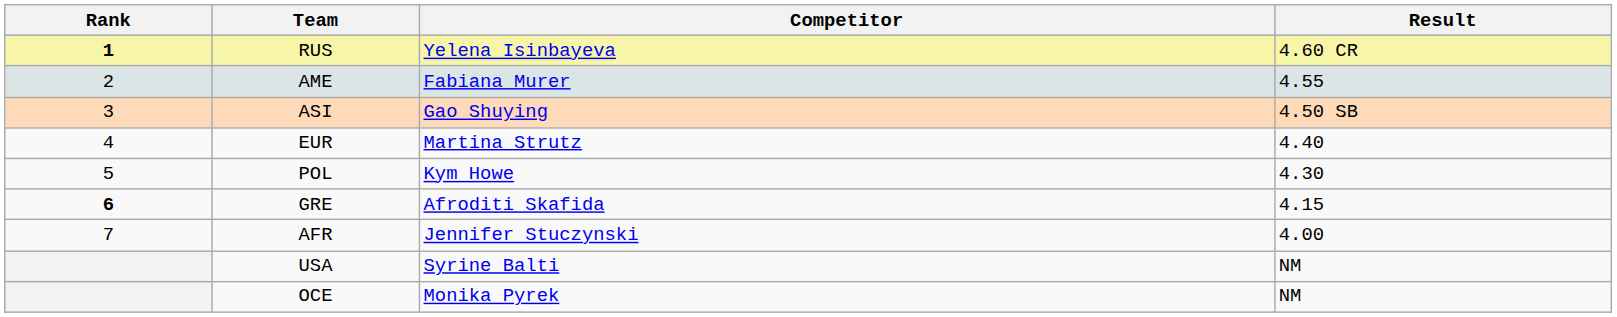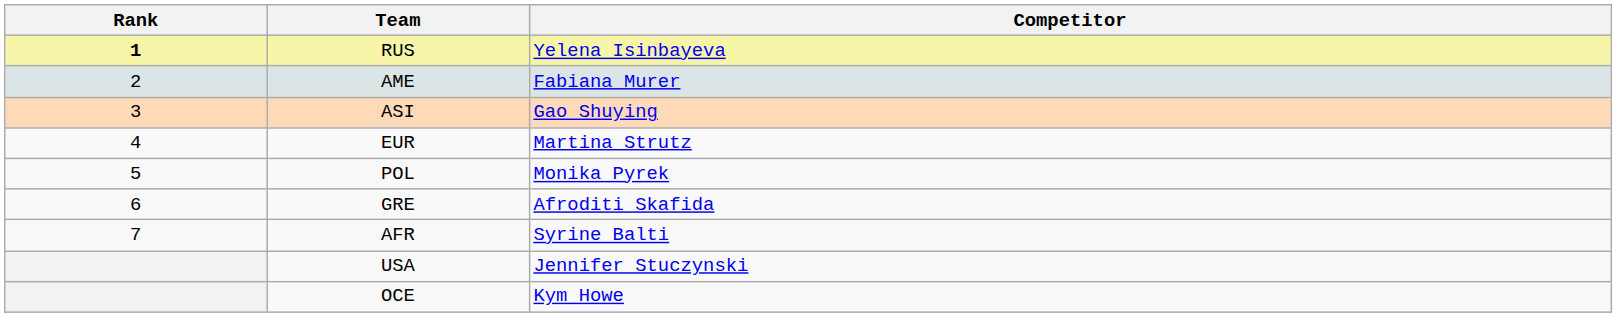- column: Result | 4.60 CR | 4.55 | 4.50 SB | 4.40 | 4.30 | 4.15 | 4.00 | NM | NM
POL | Competitor: Kym Howe -> Monika Pyrek
GRE | Rank: bold -> normal
AFR | Competitor: Jennifer Stuczynski -> Syrine Balti
USA | Competitor: Syrine Balti -> Jennifer Stuczynski
OCE | Competitor: Monika Pyrek -> Kym Howe
